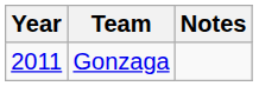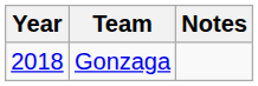Gonzaga | Year: 2011 -> 2018
